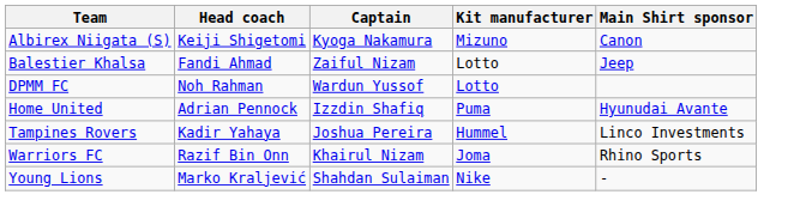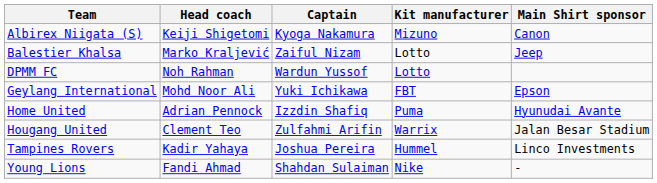Balestier Khalsa | Head coach: Fandi Ahmad -> Marko Kraljević
+ row: Geylang International | Mohd Noor Ali | Yuki Ichikawa | FBT | Epson
+ row: Hougang United | Clement Teo | Zulfahmi Arifin | Warrix | Jalan Besar Stadium
- row: Warriors FC | Razif Bin Onn | Khairul Nizam | Joma | Rhino Sports
Young Lions | Head coach: Marko Kraljević -> Fandi Ahmad
